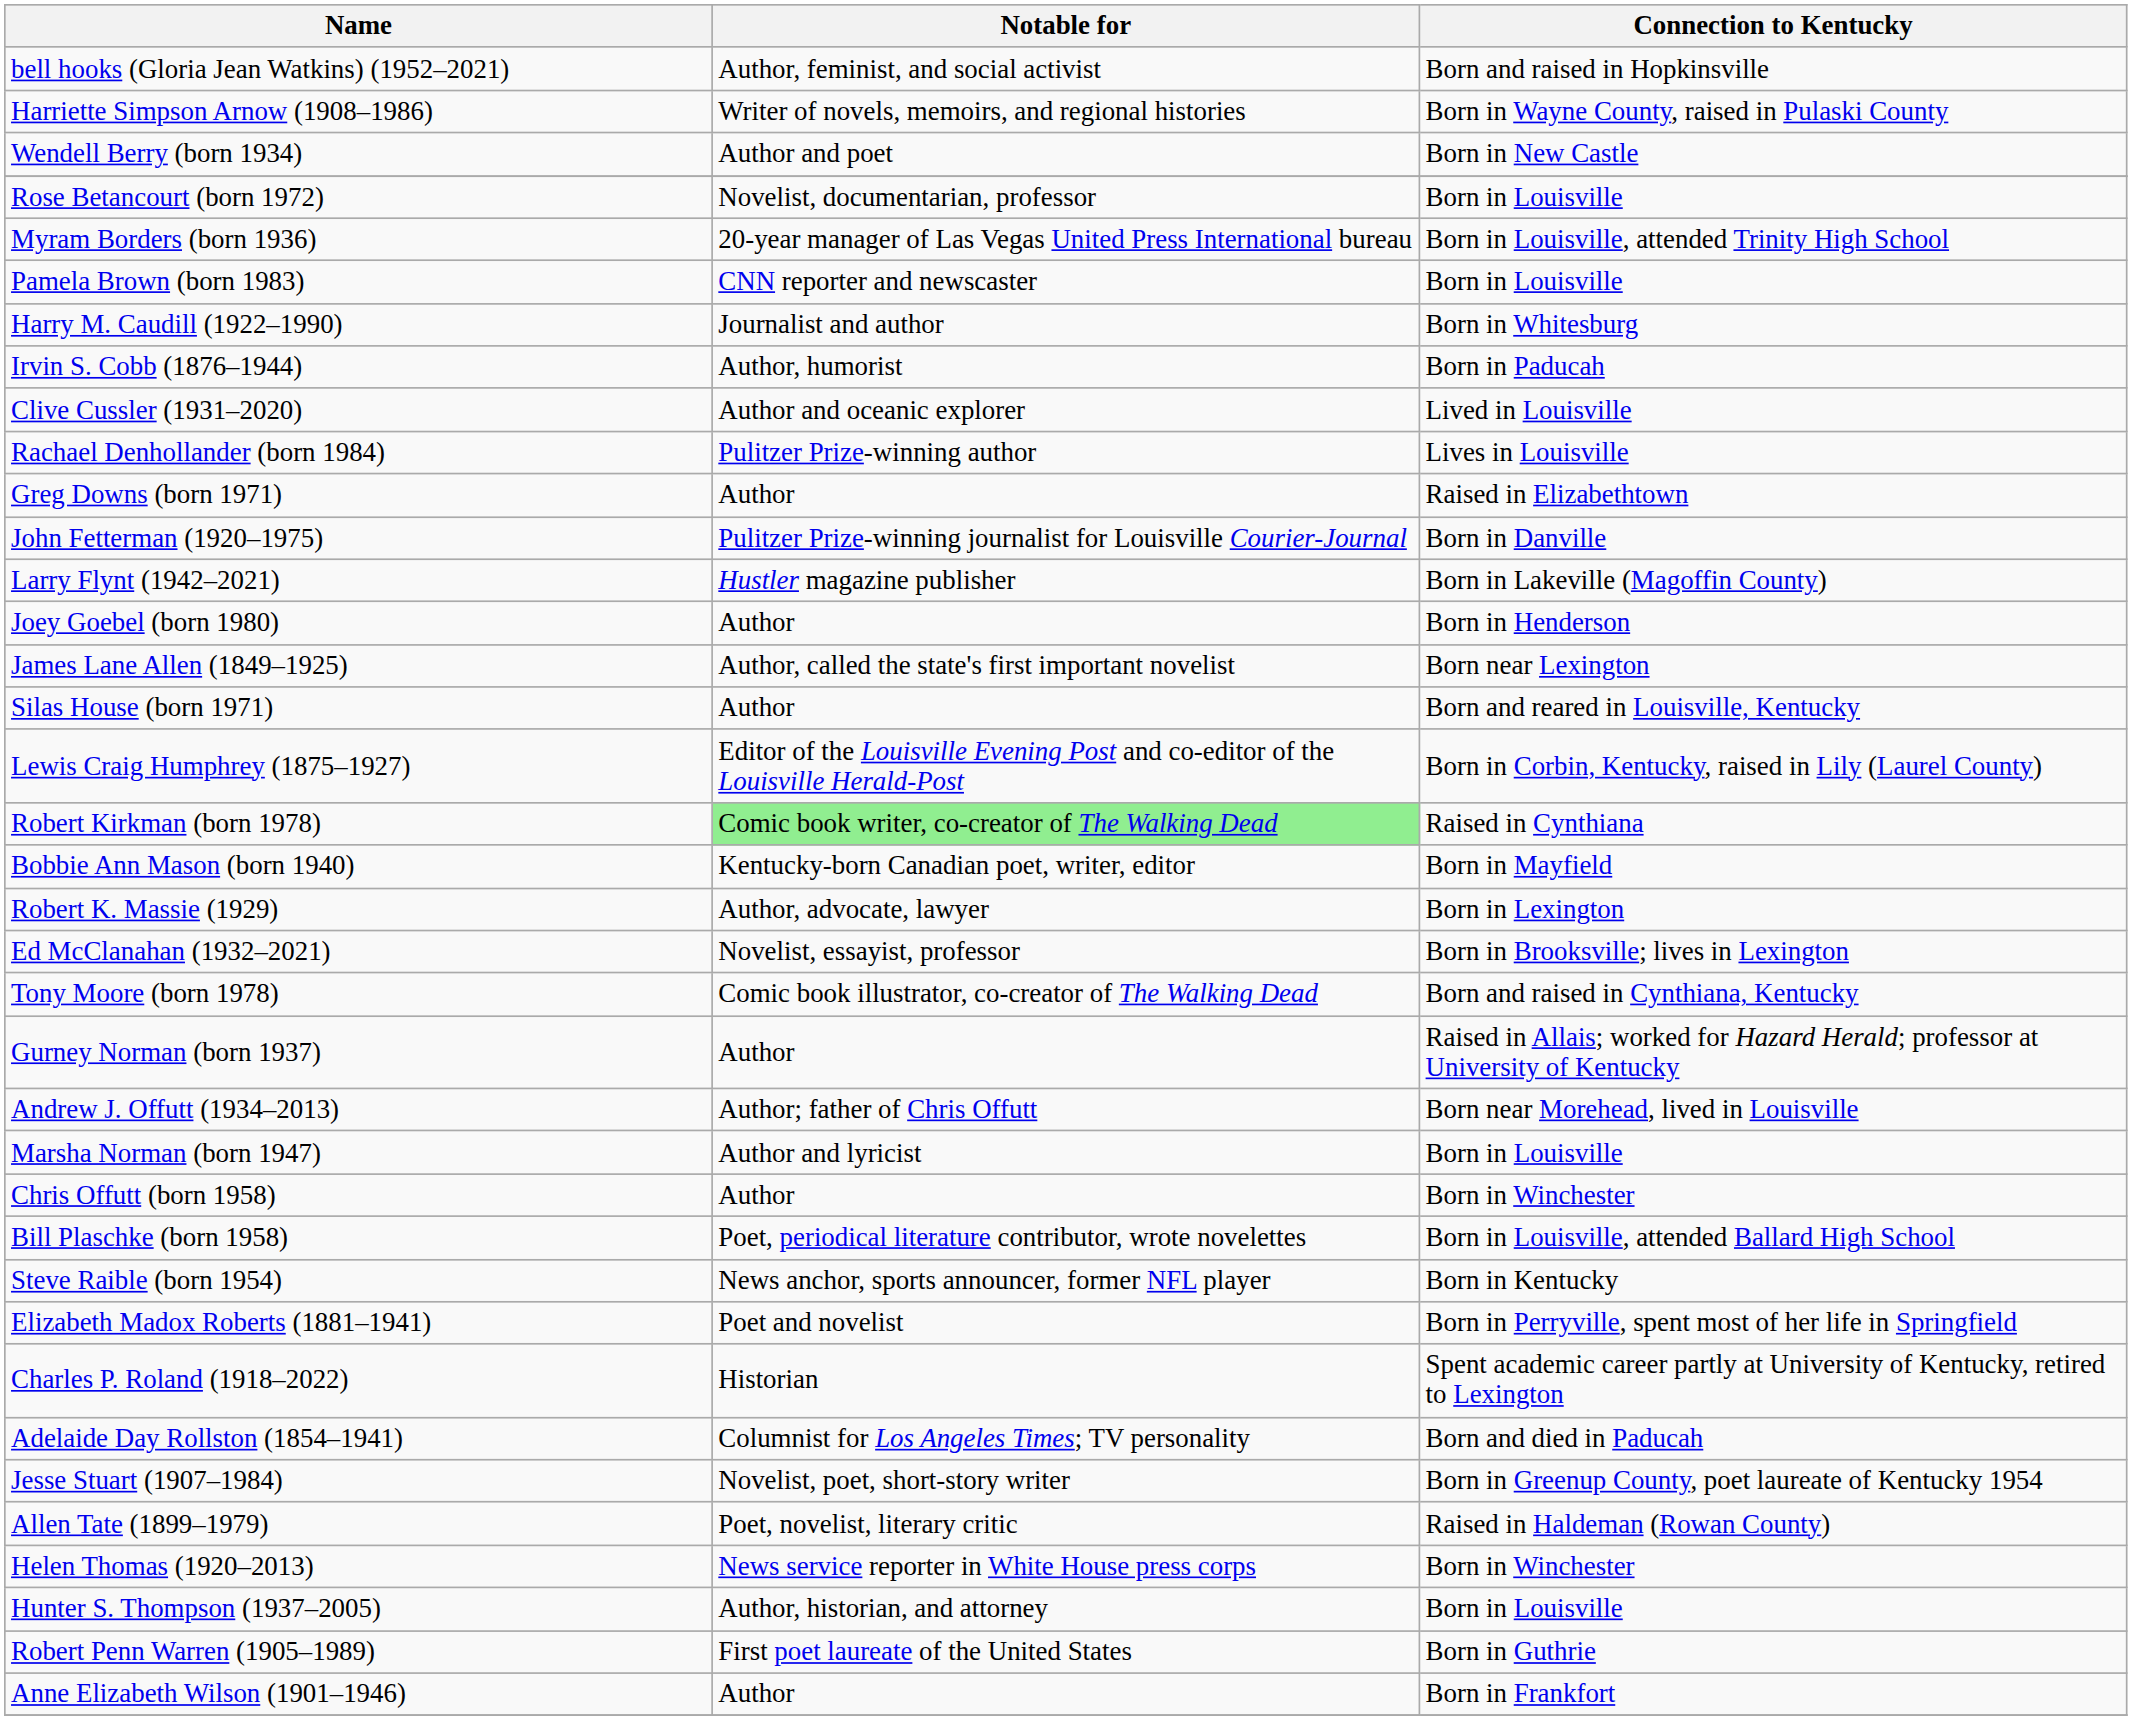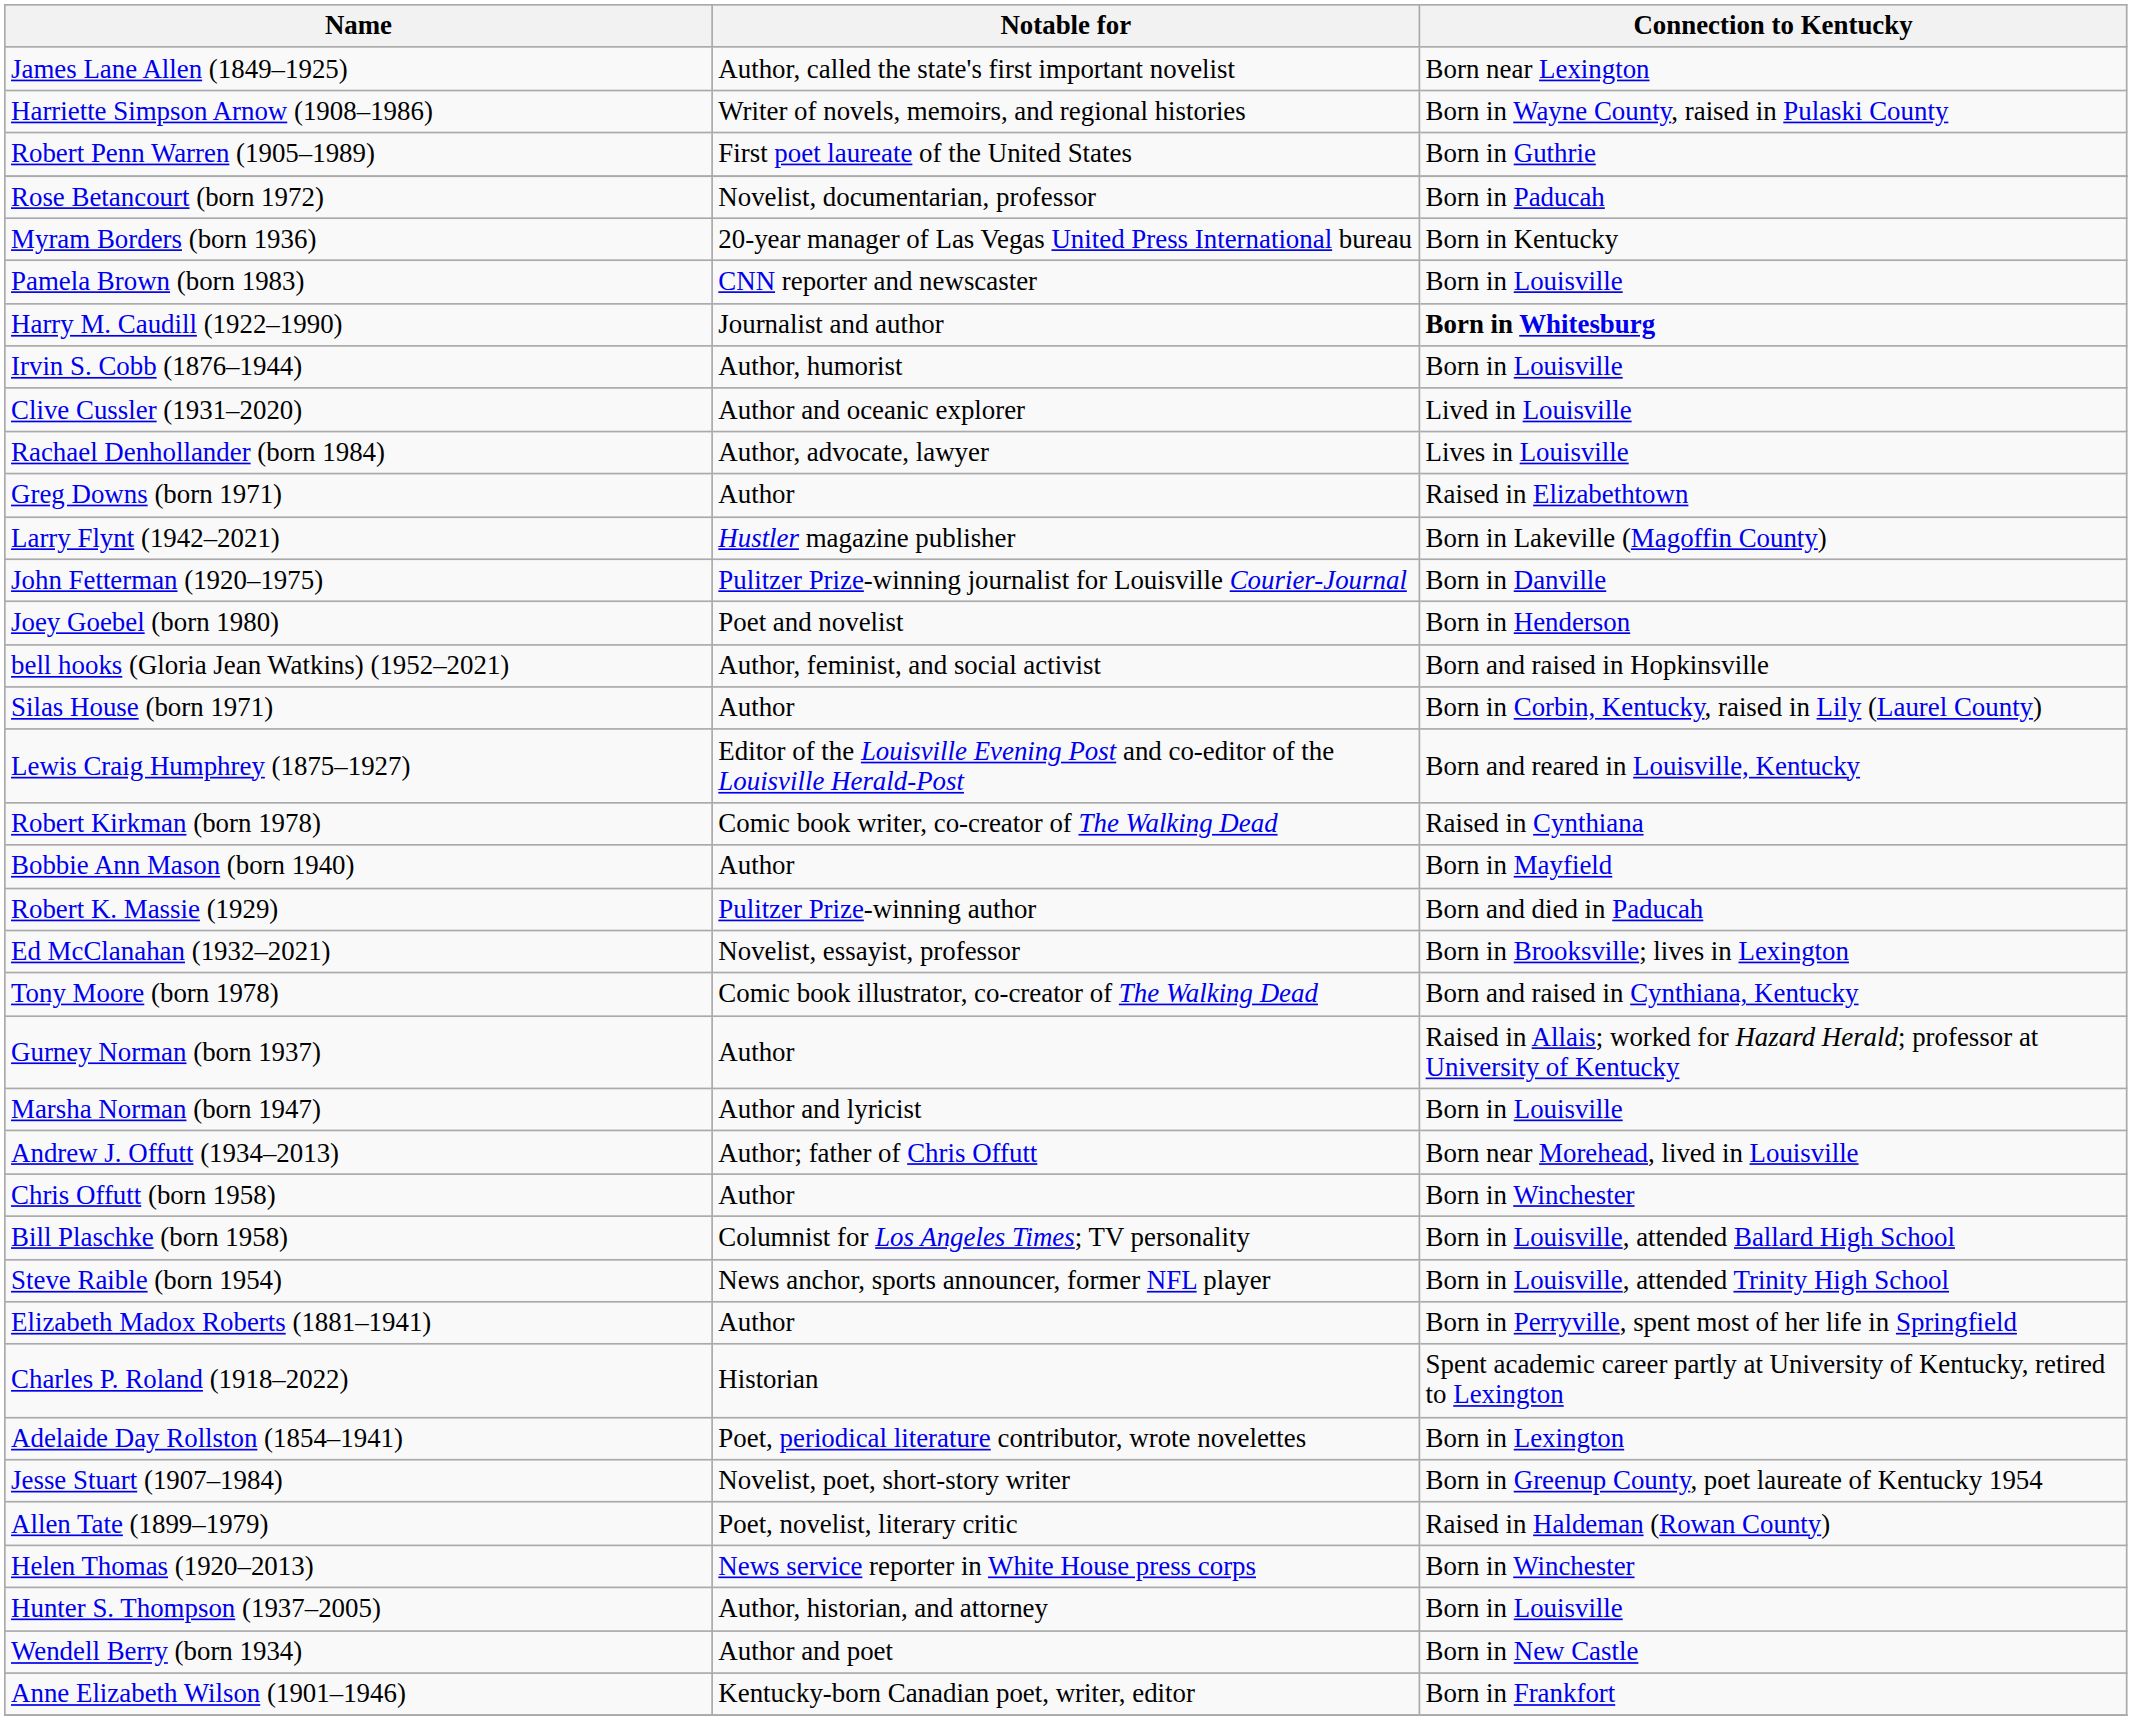rows swapped: James Lane Allen (1849–1925) <-> bell hooks (Gloria Jean Watkins) (1952–2021)
rows swapped: Wendell Berry (born 1934) <-> Robert Penn Warren (1905–1989)
Rose Betancourt (born 1972) | Connection to Kentucky: Born in Louisville -> Born in Paducah
Myram Borders (born 1936) | Connection to Kentucky: Born in Louisville, attended Trinity High School -> Born in Kentucky
Harry M. Caudill (1922–1990) | Connection to Kentucky: normal -> bold
Irvin S. Cobb (1876–1944) | Connection to Kentucky: Born in Paducah -> Born in Louisville
Rachael Denhollander (born 1984) | Notable for: Pulitzer Prize-winning author -> Author, advocate, lawyer
rows swapped: John Fetterman (1920–1975) <-> Larry Flynt (1942–2021)
Joey Goebel (born 1980) | Notable for: Author -> Poet and novelist
Silas House (born 1971) | Connection to Kentucky: Born and reared in Louisville, Kentucky -> Born in Corbin, Kentucky, raised in Lily (Laurel County)
Lewis Craig Humphrey (1875–1927) | Connection to Kentucky: Born in Corbin, Kentucky, raised in Lily (Laurel County) -> Born and reared in Louisville, Kentucky
Robert Kirkman (born 1978) | Notable for: lightgreen background -> no background
Bobbie Ann Mason (born 1940) | Notable for: Kentucky-born Canadian poet, writer, editor -> Author
Robert K. Massie (1929) | Notable for: Author, advocate, lawyer -> Pulitzer Prize-winning author
Robert K. Massie (1929) | Connection to Kentucky: Born in Lexington -> Born and died in Paducah
rows swapped: Marsha Norman (born 1947) <-> Andrew J. Offutt (1934–2013)
Bill Plaschke (born 1958) | Notable for: Poet, periodical literature contributor, wrote novelettes -> Columnist for Los Angeles Times; TV personality
Steve Raible (born 1954) | Connection to Kentucky: Born in Kentucky -> Born in Louisville, attended Trinity High School
Elizabeth Madox Roberts (1881–1941) | Notable for: Poet and novelist -> Author
Adelaide Day Rollston (1854–1941) | Notable for: Columnist for Los Angeles Times; TV personality -> Poet, periodical literature contributor, wrote novelettes
Adelaide Day Rollston (1854–1941) | Connection to Kentucky: Born and died in Paducah -> Born in Lexington
Anne Elizabeth Wilson (1901–1946) | Notable for: Author -> Kentucky-born Canadian poet, writer, editor
